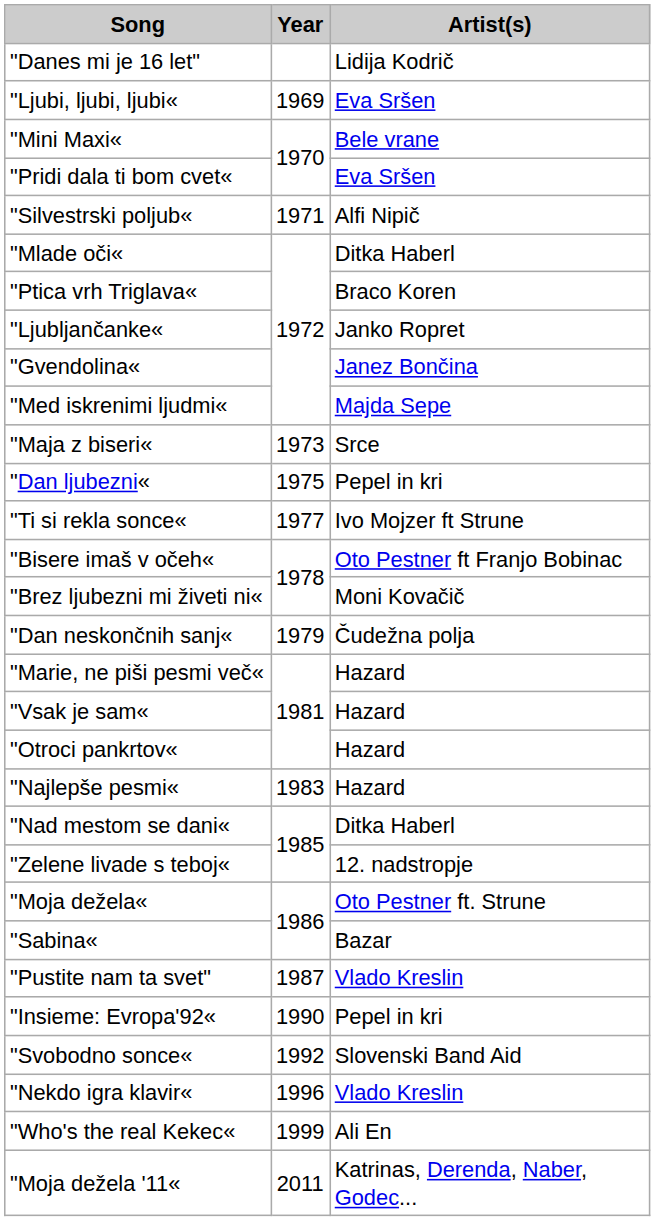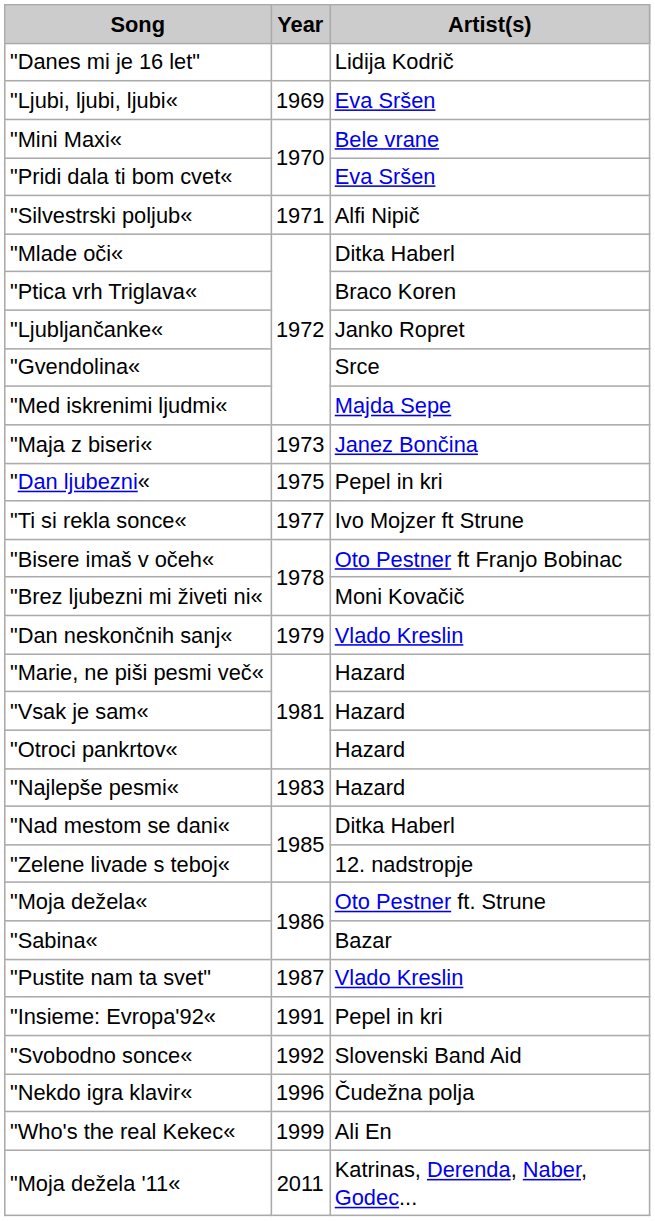"Gvendolina« | Artist(s): Janez Bončina -> Srce
"Maja z biseri« | Artist(s): Srce -> Janez Bončina
"Dan neskončnih sanj« | Artist(s): Čudežna polja -> Vlado Kreslin
"Insieme: Evropa'92« | Year: 1990 -> 1991
"Nekdo igra klavir« | Artist(s): Vlado Kreslin -> Čudežna polja
